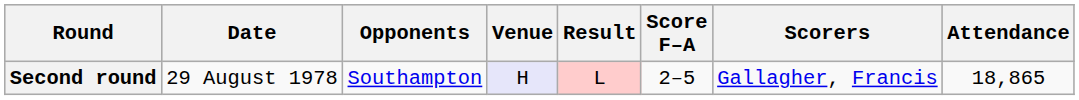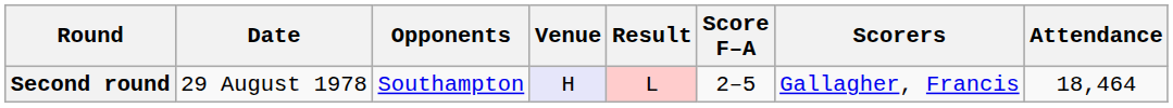Second round | Attendance: 18,865 -> 18,464
